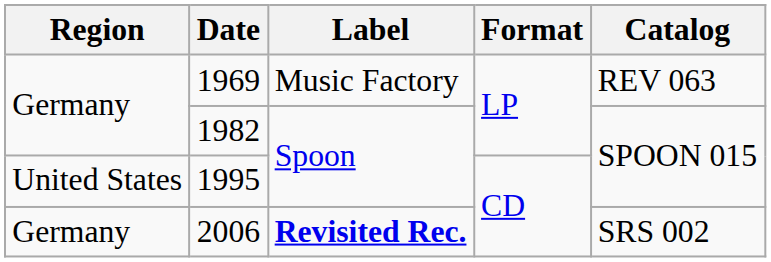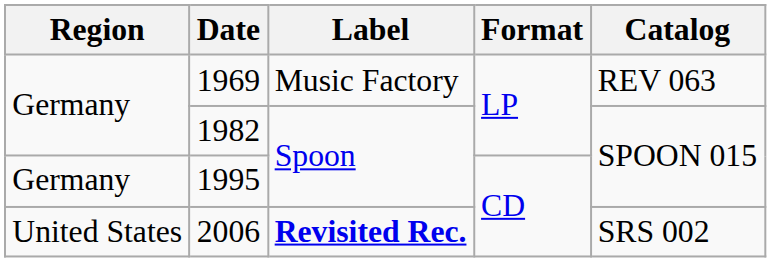1995 | Region: United States -> Germany
2006 | Region: Germany -> United States
